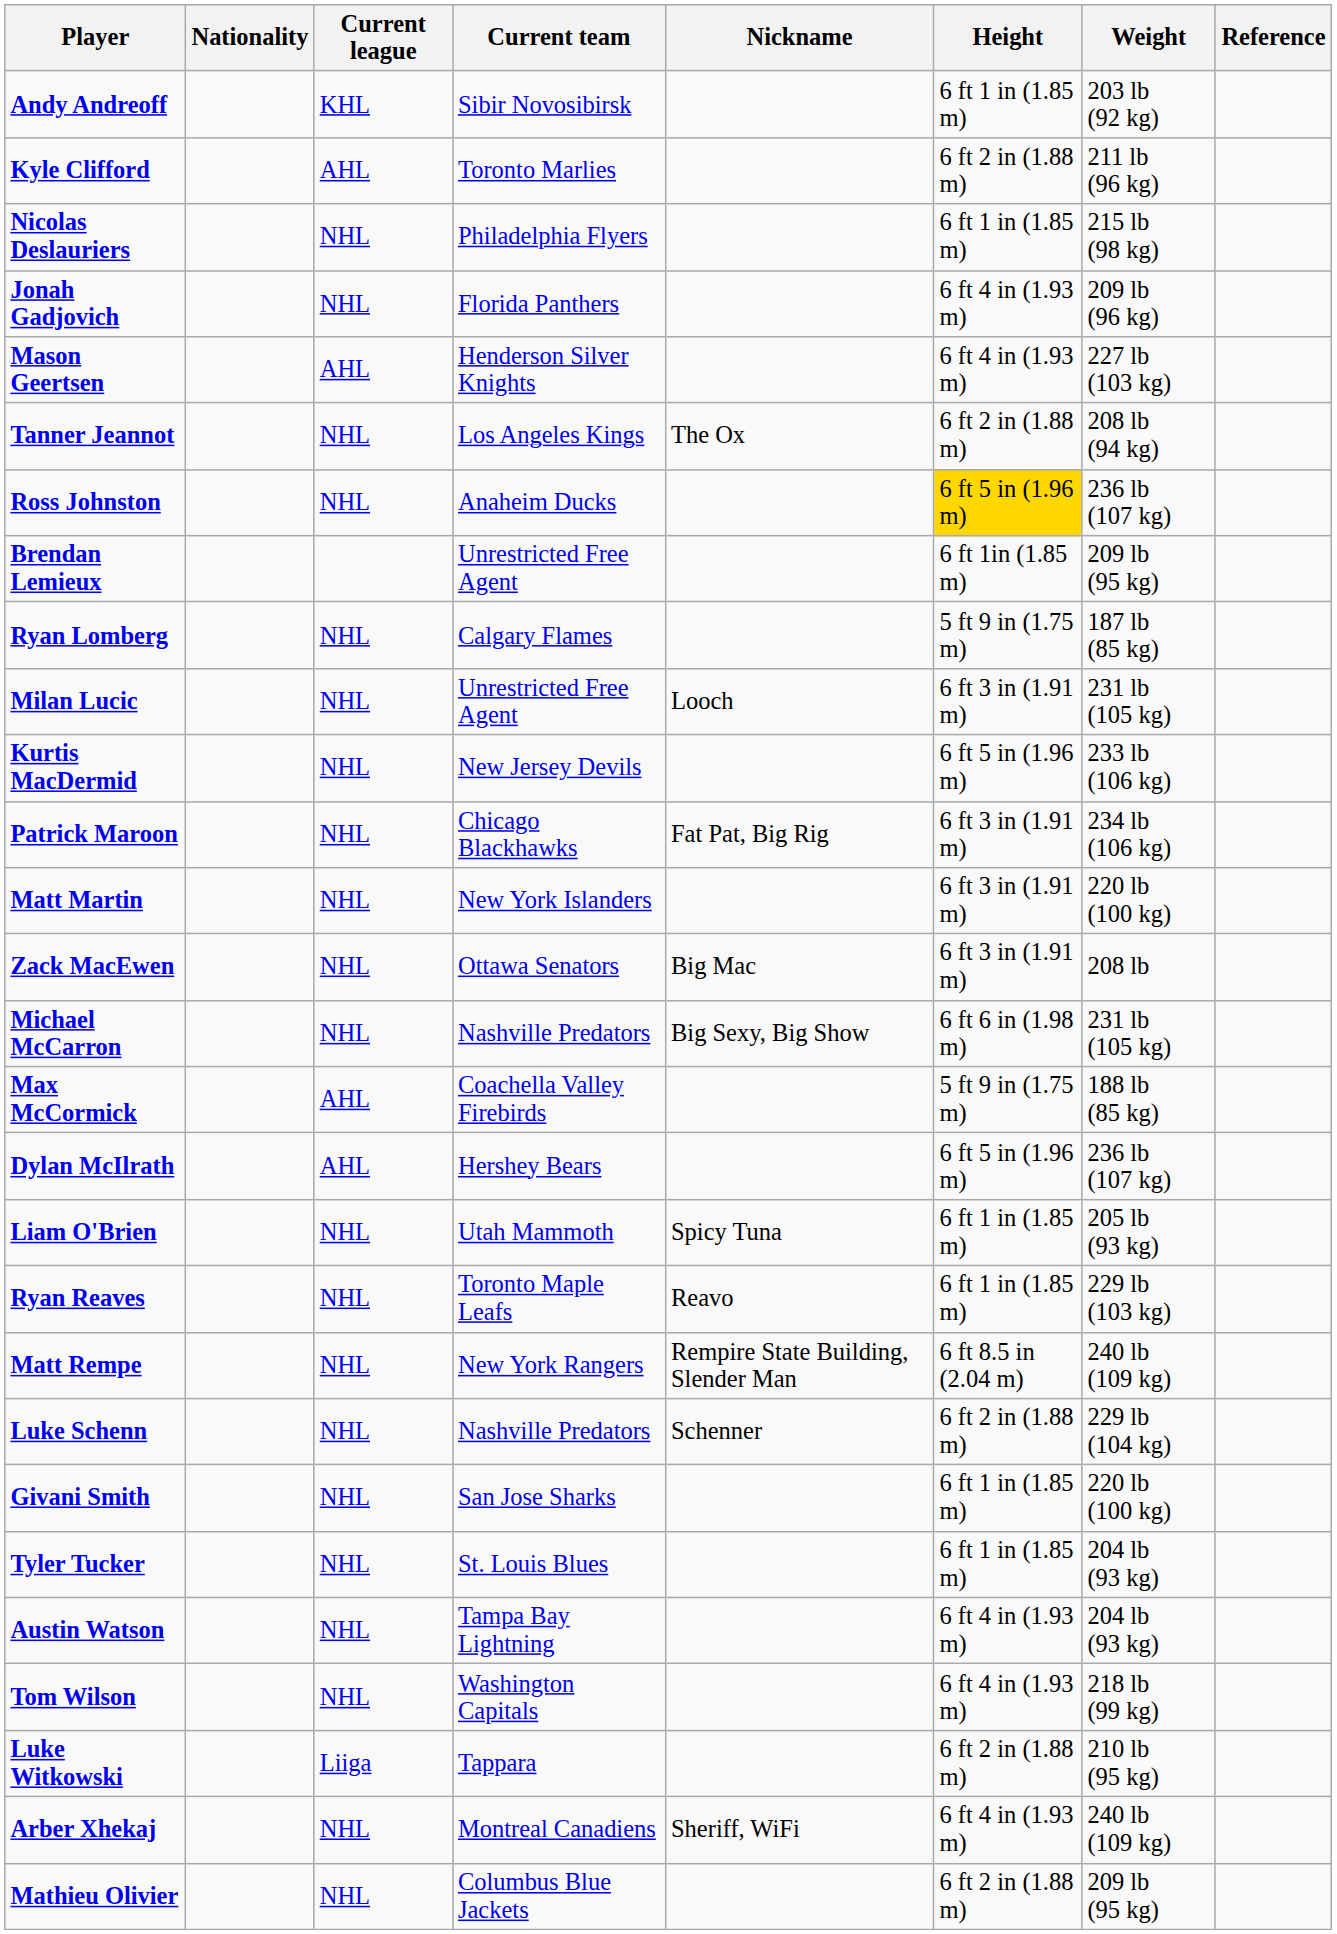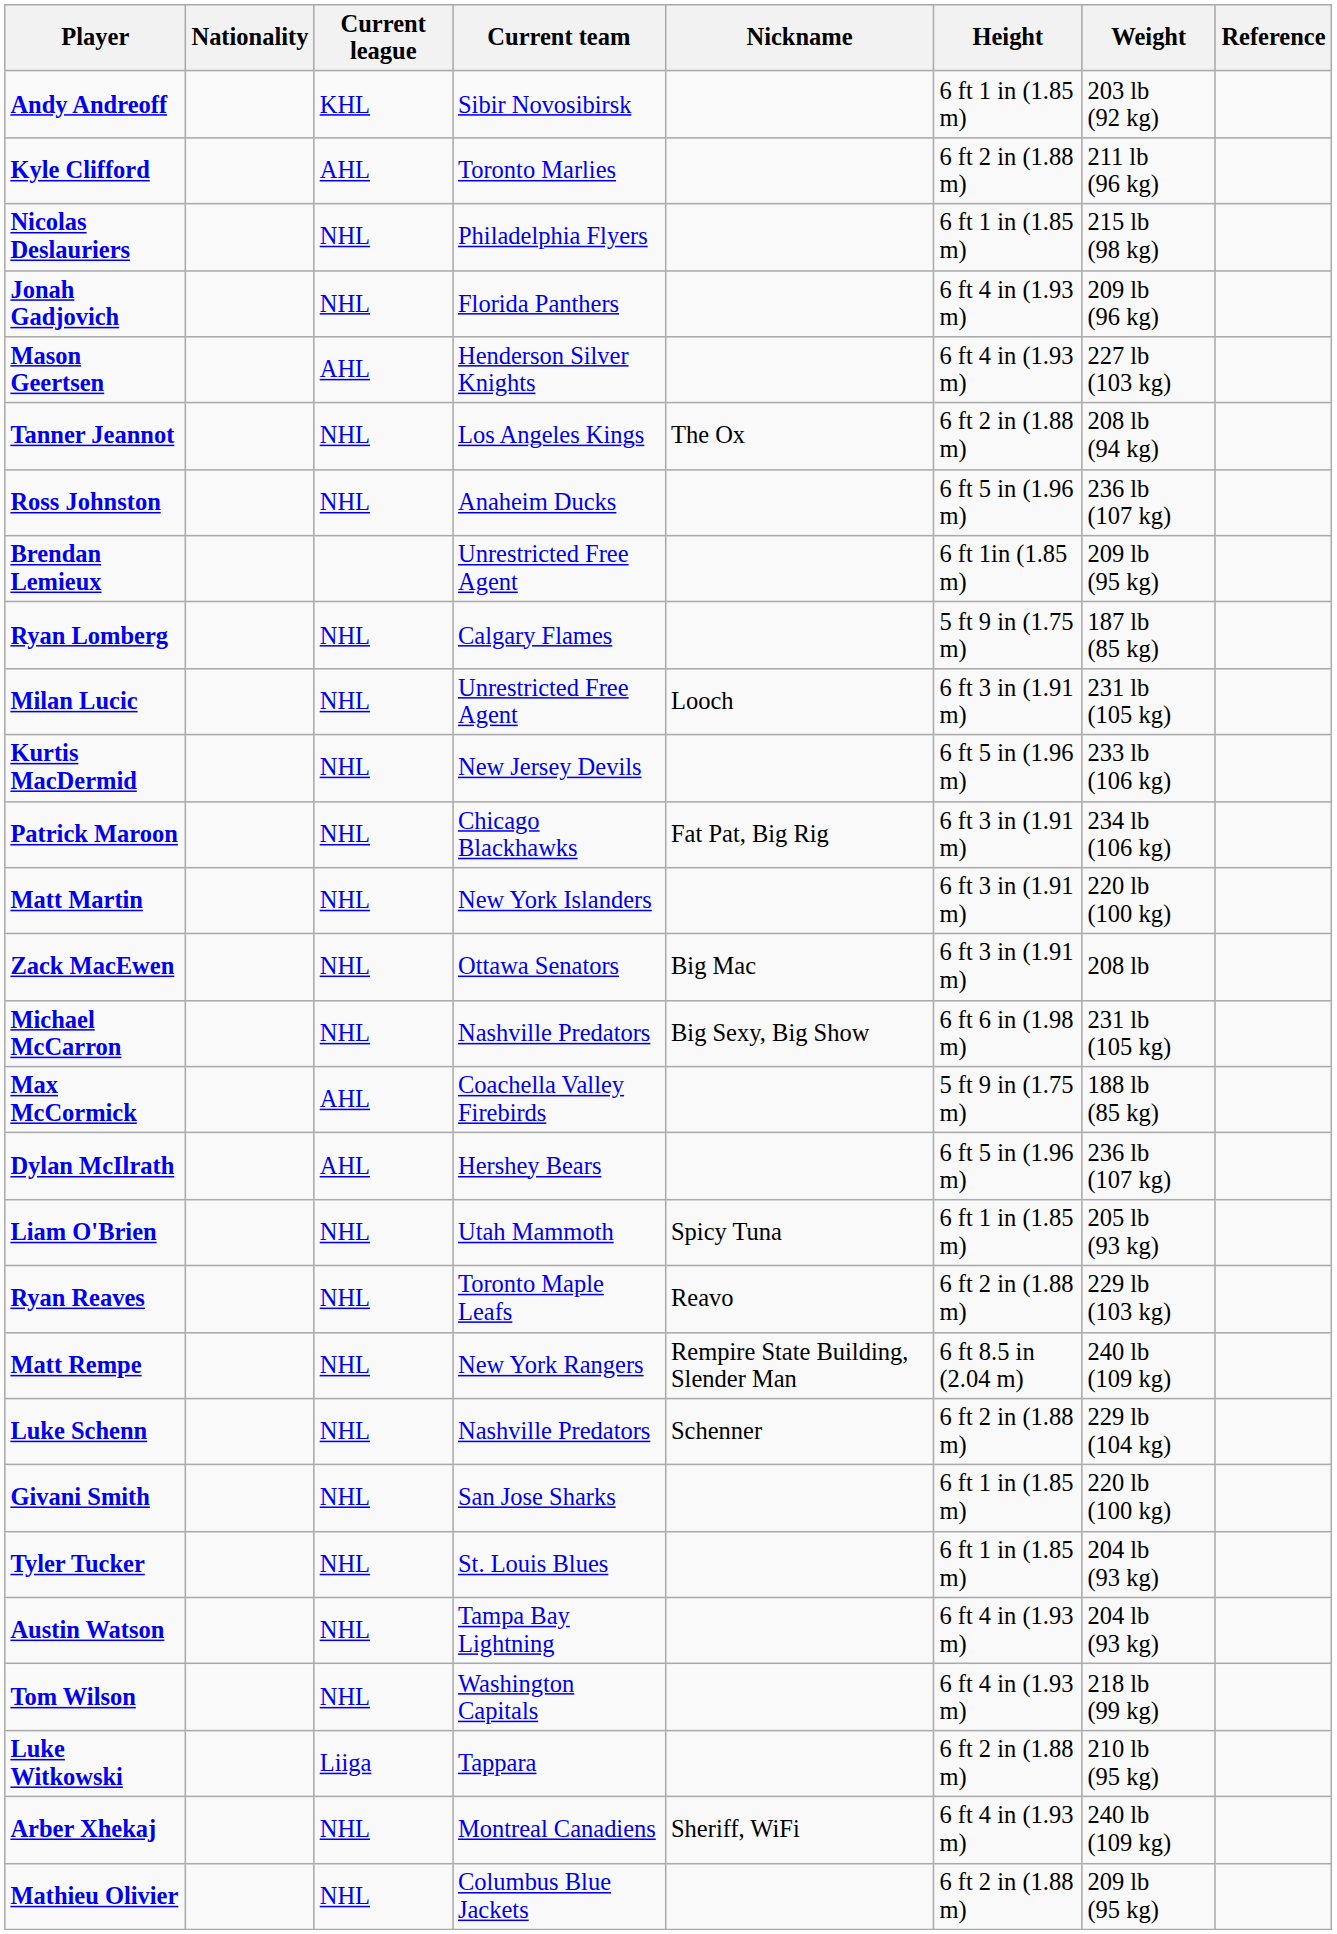Ross Johnston | Height: gold background -> no background
Ryan Reaves | Height: 6 ft 1 in (1.85 m) -> 6 ft 2 in (1.88 m)
